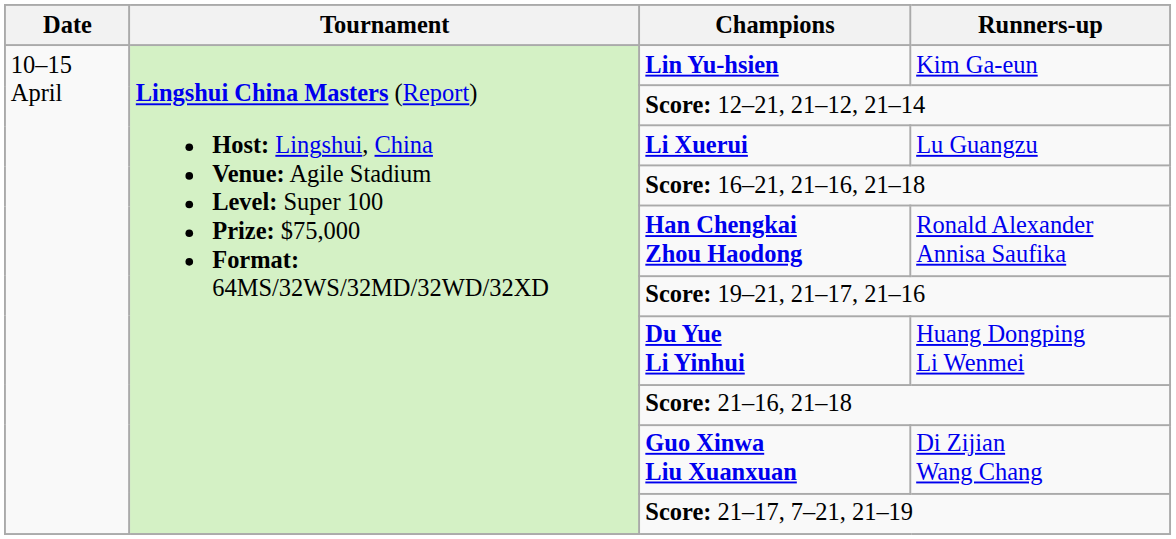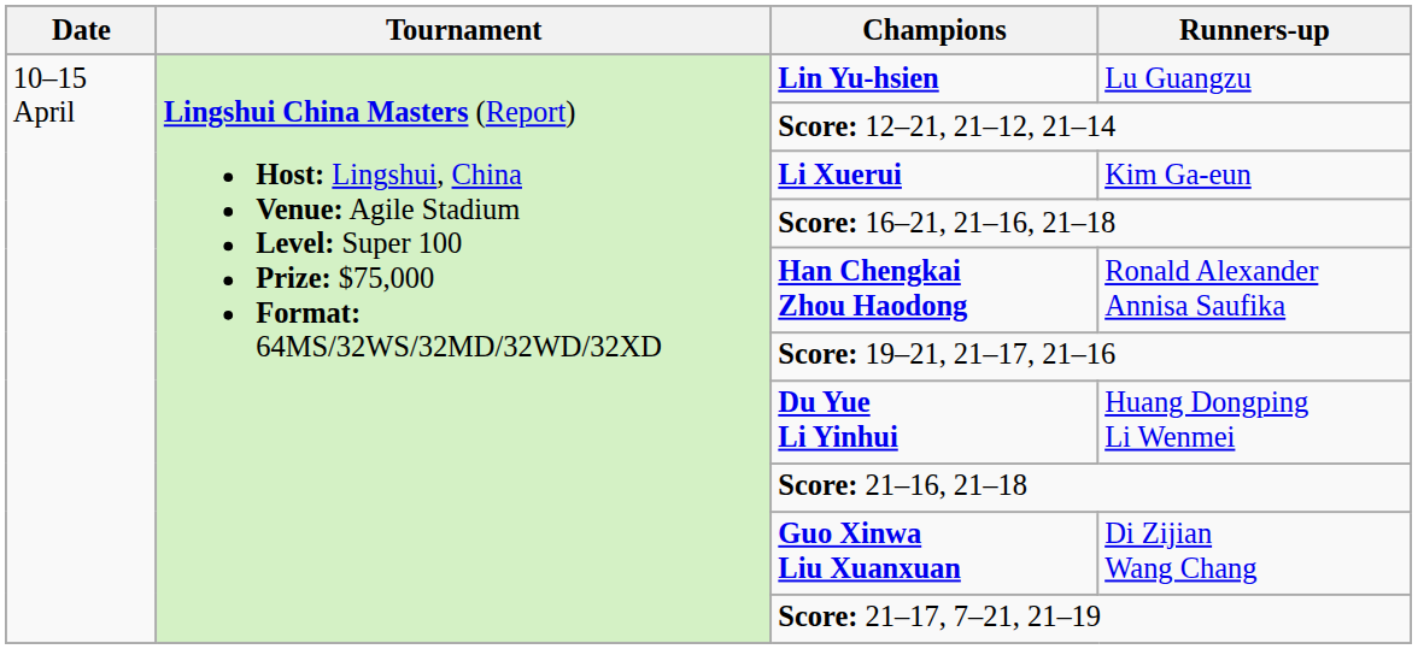Lin Yu-hsien | Runners-up: Kim Ga-eun -> Lu Guangzu
Li Xuerui | Runners-up: Lu Guangzu -> Kim Ga-eun
